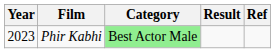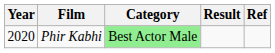Phir Kabhi | Year: 2023 -> 2020
